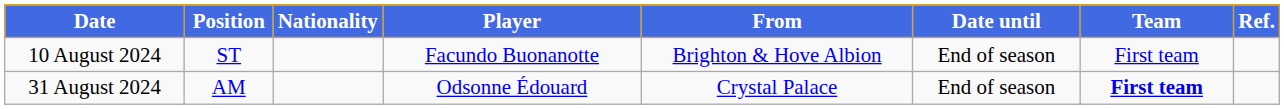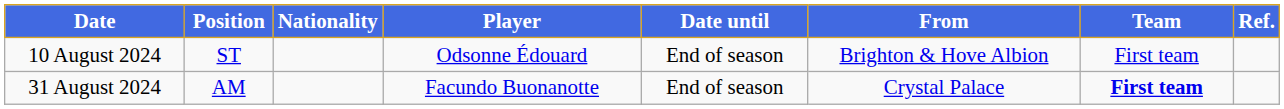columns swapped: From <-> Date until
10 August 2024 | Player: Facundo Buonanotte -> Odsonne Édouard
31 August 2024 | Player: Odsonne Édouard -> Facundo Buonanotte
